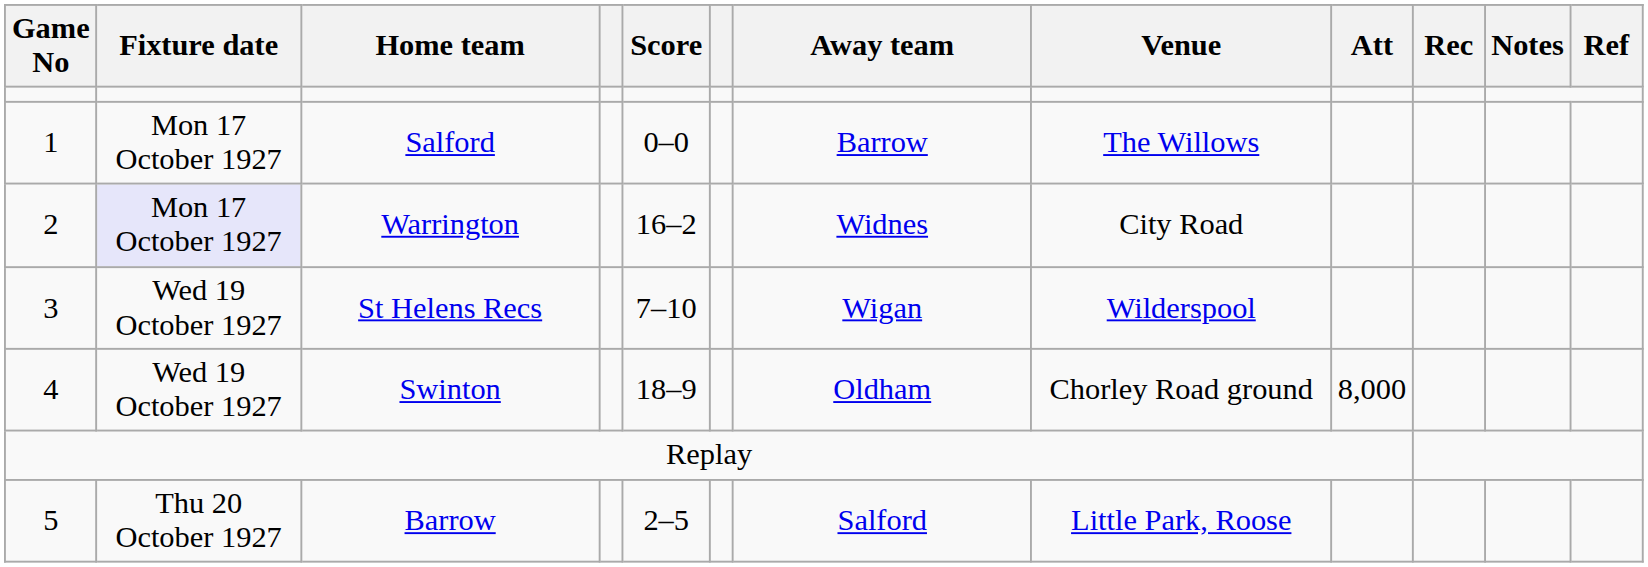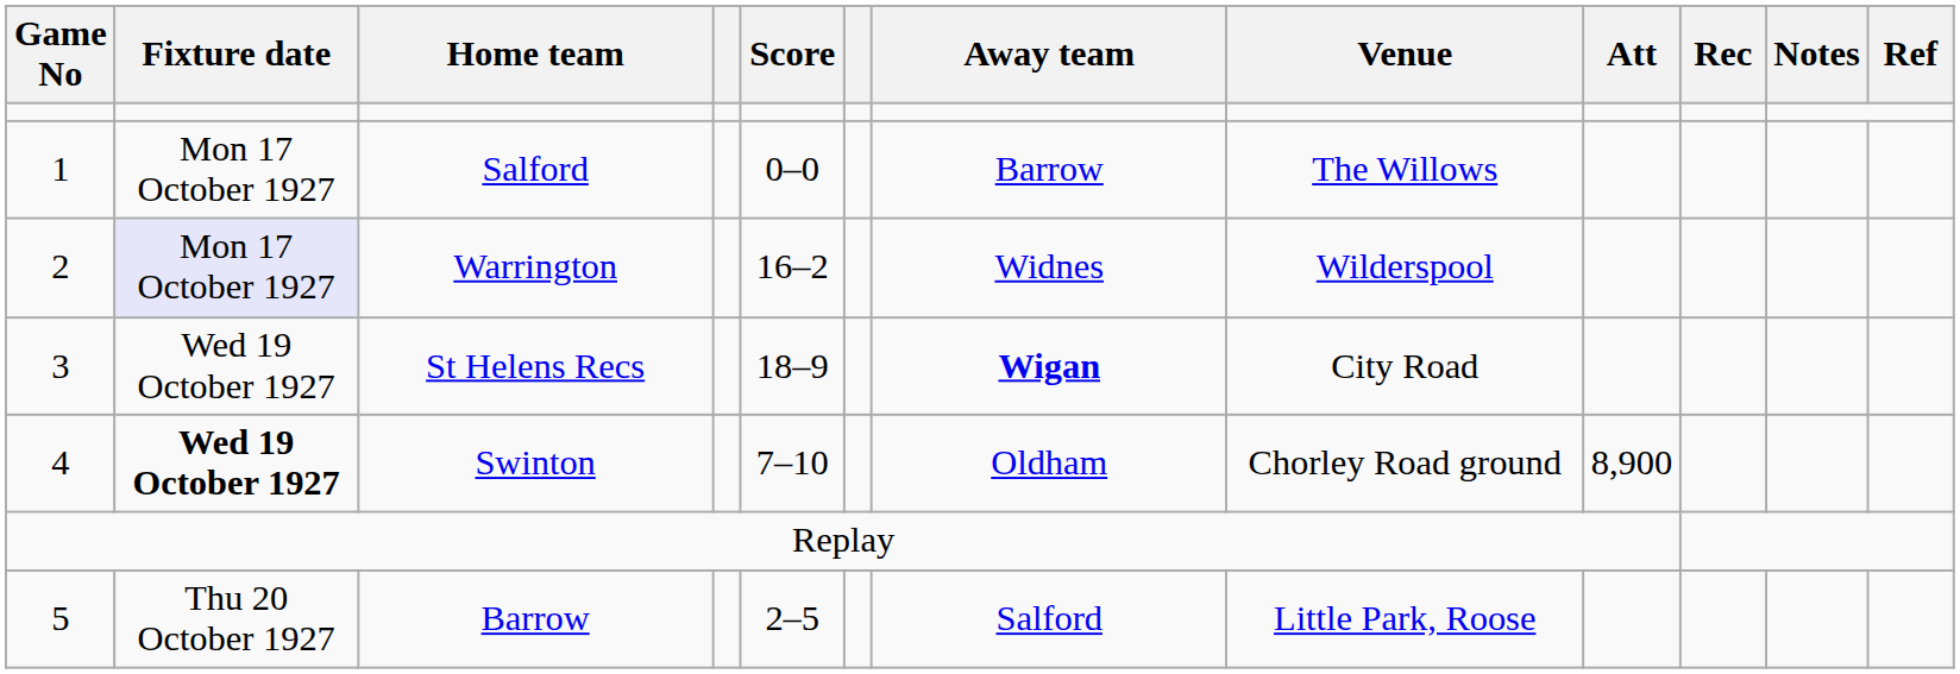Warrington | Venue: City Road -> Wilderspool
St Helens Recs | Score: 7–10 -> 18–9
St Helens Recs | Away team: normal -> bold
St Helens Recs | Venue: Wilderspool -> City Road
Swinton | Fixture date: normal -> bold
Swinton | Score: 18–9 -> 7–10
Swinton | Att: 8,000 -> 8,900
